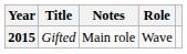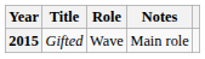columns swapped: Role <-> Notes
